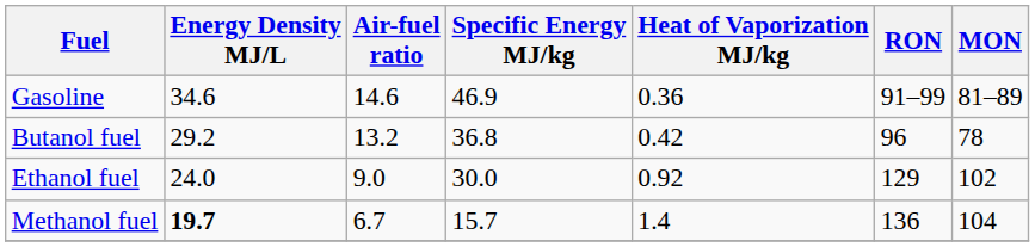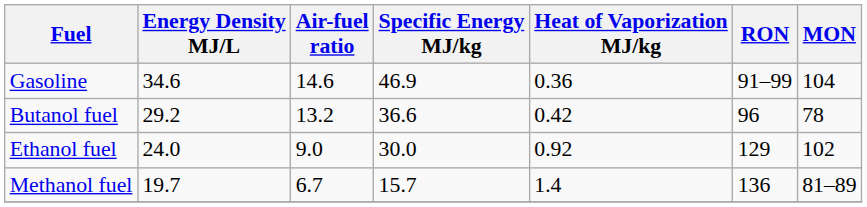Gasoline | MON: 81–89 -> 104
Butanol fuel | Specific Energy MJ/kg: 36.8 -> 36.6
Methanol fuel | Energy Density MJ/L: bold -> normal
Methanol fuel | MON: 104 -> 81–89
